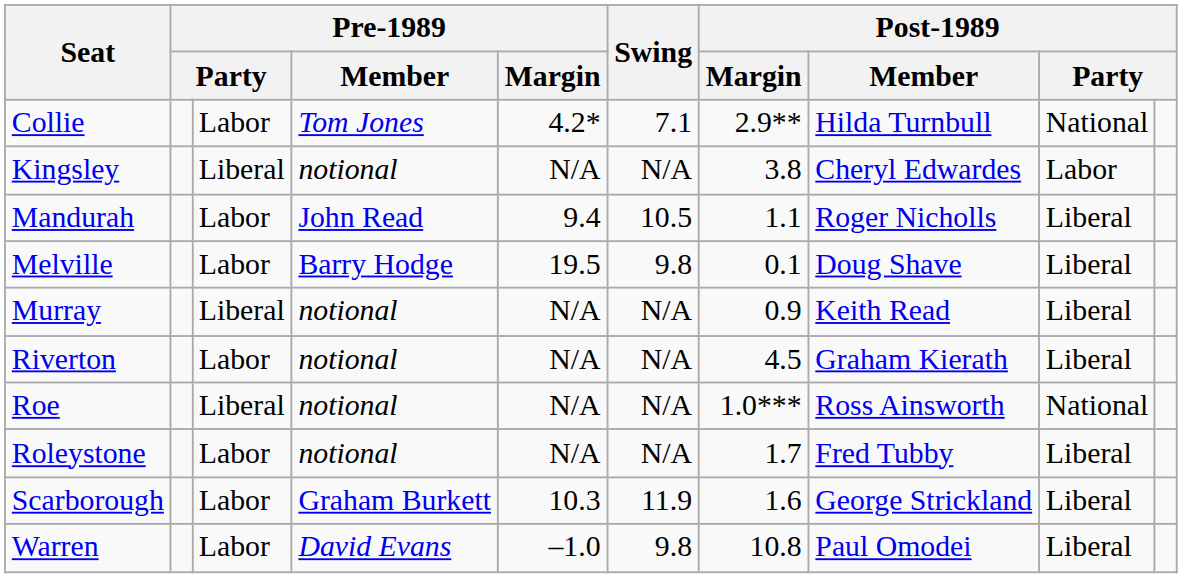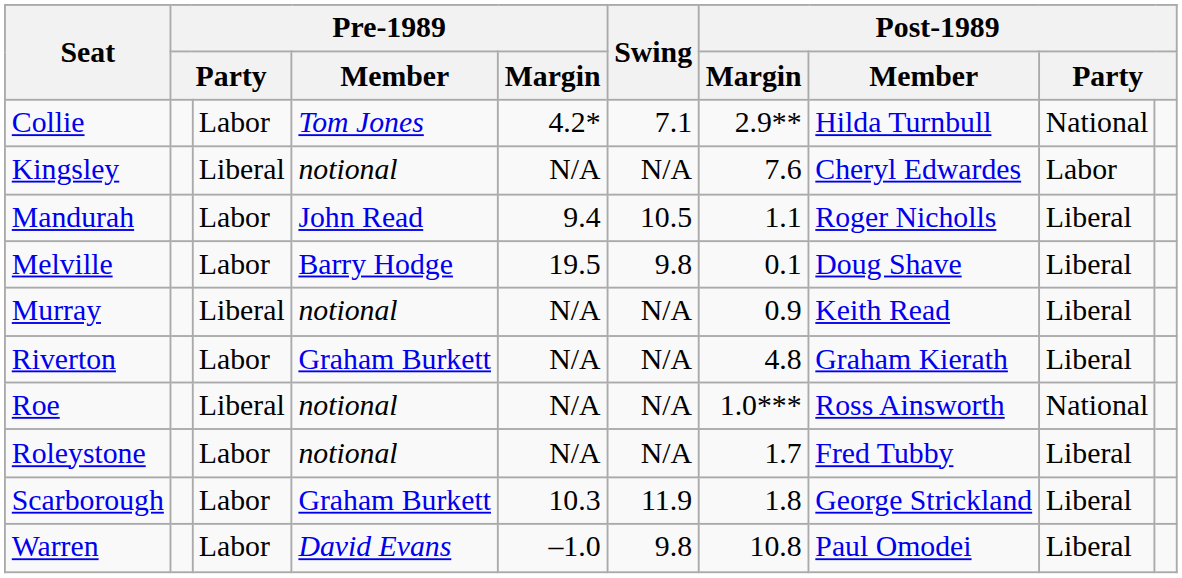Kingsley | Post-1989 / Margin: 3.8 -> 7.6
Riverton | Pre-1989 / Member: notional -> Graham Burkett
Riverton | Post-1989 / Margin: 4.5 -> 4.8
Scarborough | Post-1989 / Margin: 1.6 -> 1.8
